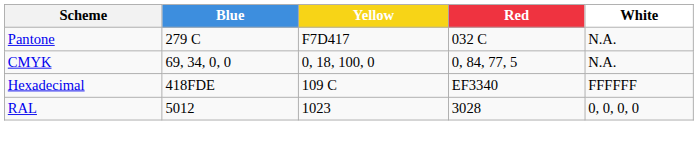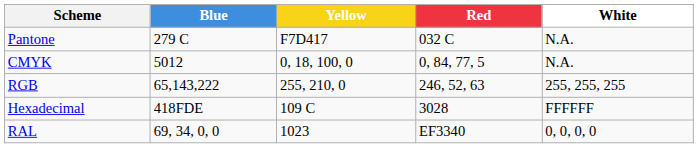CMYK | Blue: 69, 34, 0, 0 -> 5012
+ row: RGB | 65,143,222 | 255, 210, 0 | 246, 52, 63 | 255, 255, 255
Hexadecimal | Red: EF3340 -> 3028
RAL | Blue: 5012 -> 69, 34, 0, 0
RAL | Red: 3028 -> EF3340
